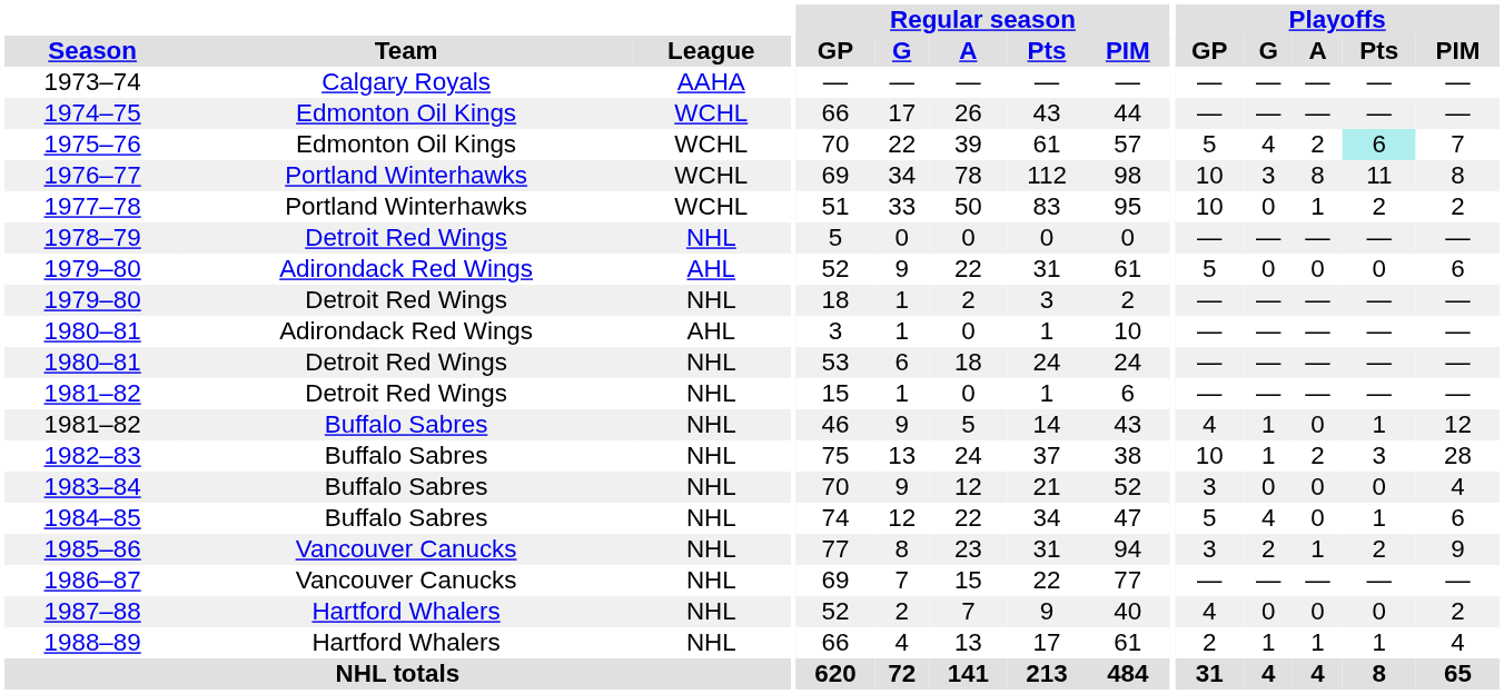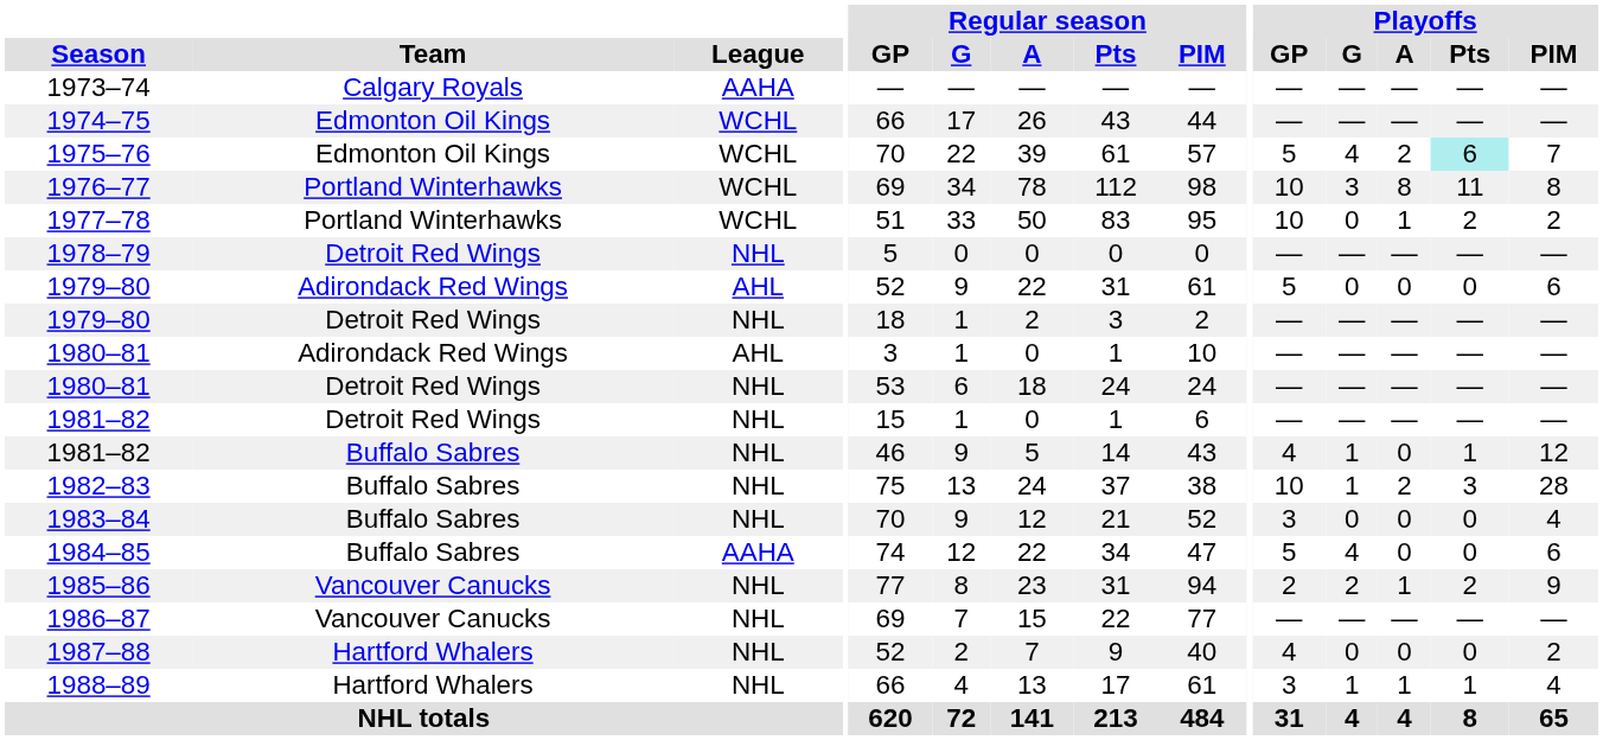1984–85 | League: NHL -> AAHA
1984–85 | Playoffs / Pts: 1 -> 0
1985–86 | Playoffs / GP: 3 -> 2
1988–89 | Playoffs / GP: 2 -> 3
